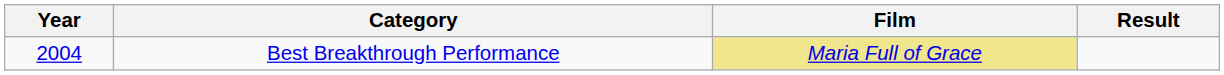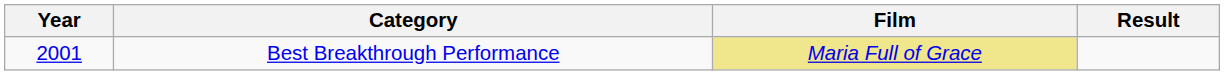Best Breakthrough Performance | Year: 2004 -> 2001
